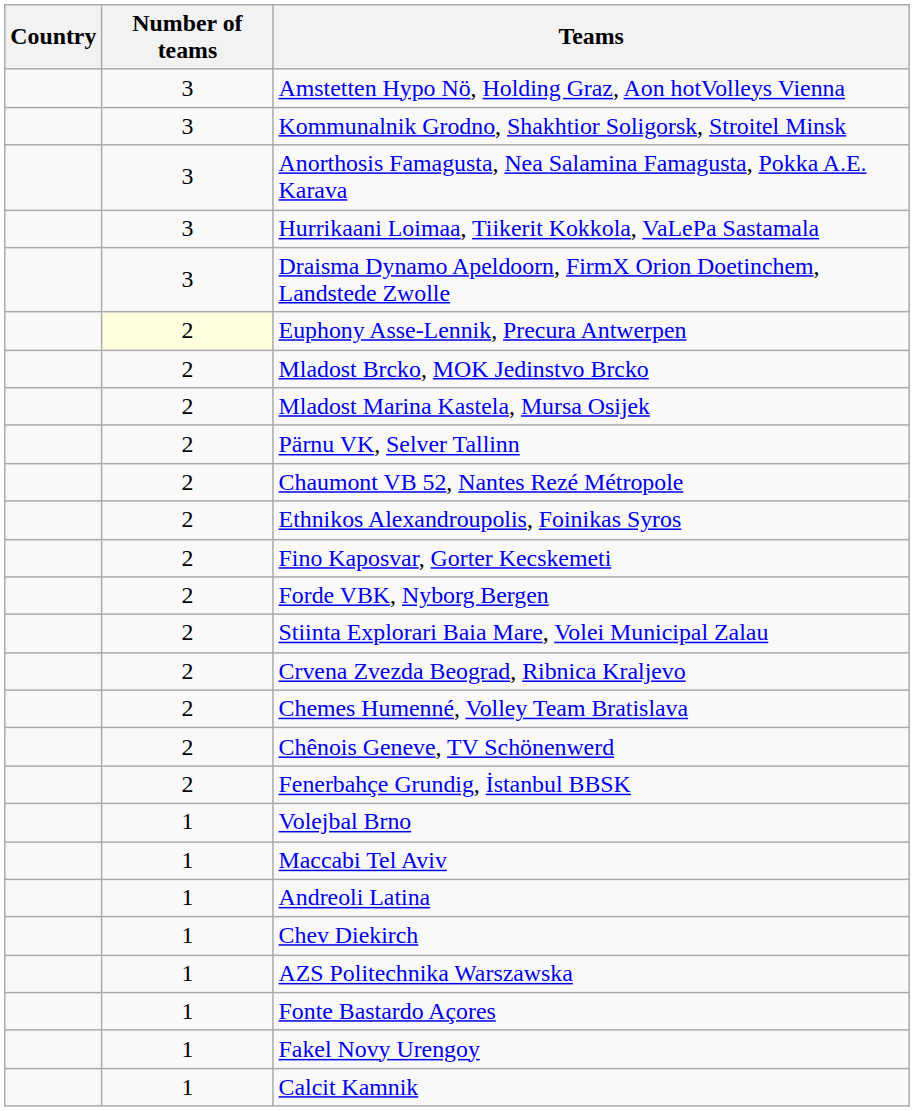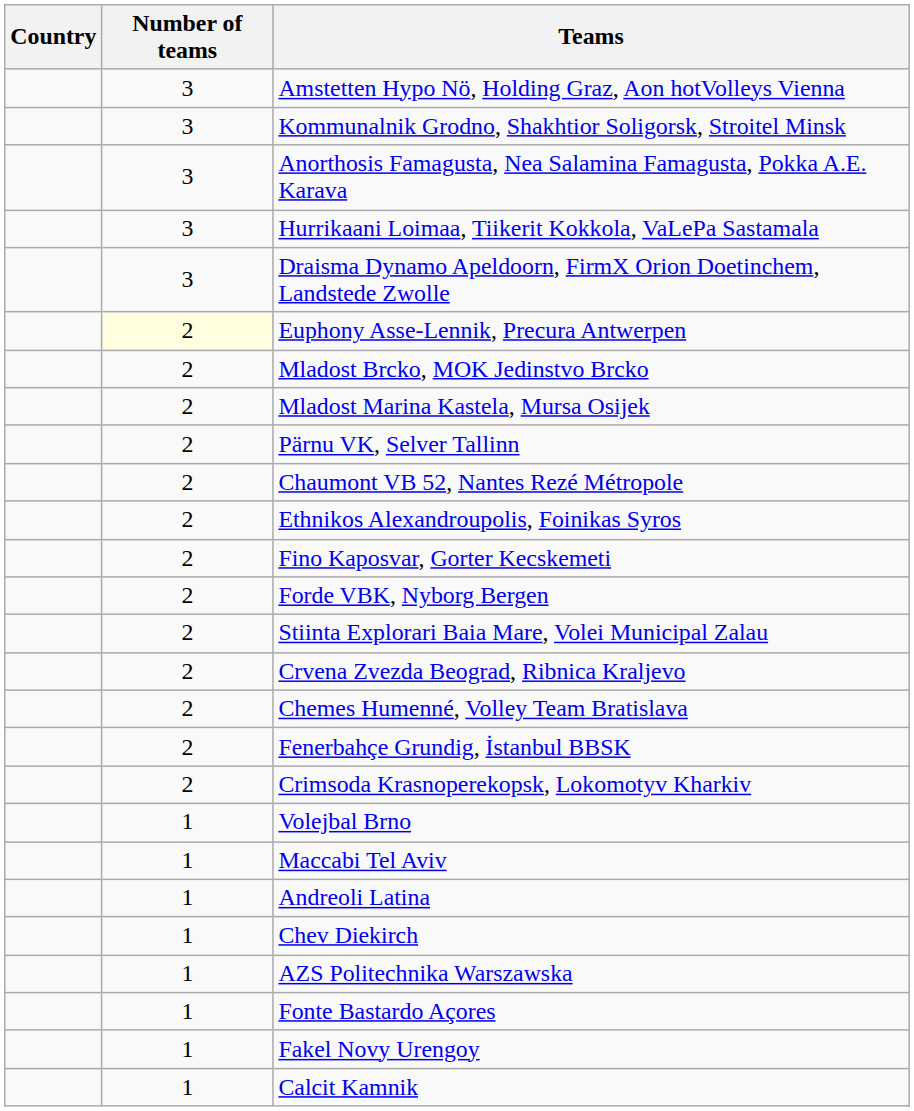- row: 2 | Chênois Geneve, TV Schönenwerd
+ row: 2 | Crimsoda Krasnoperekopsk, Lokomotyv Kharkiv
